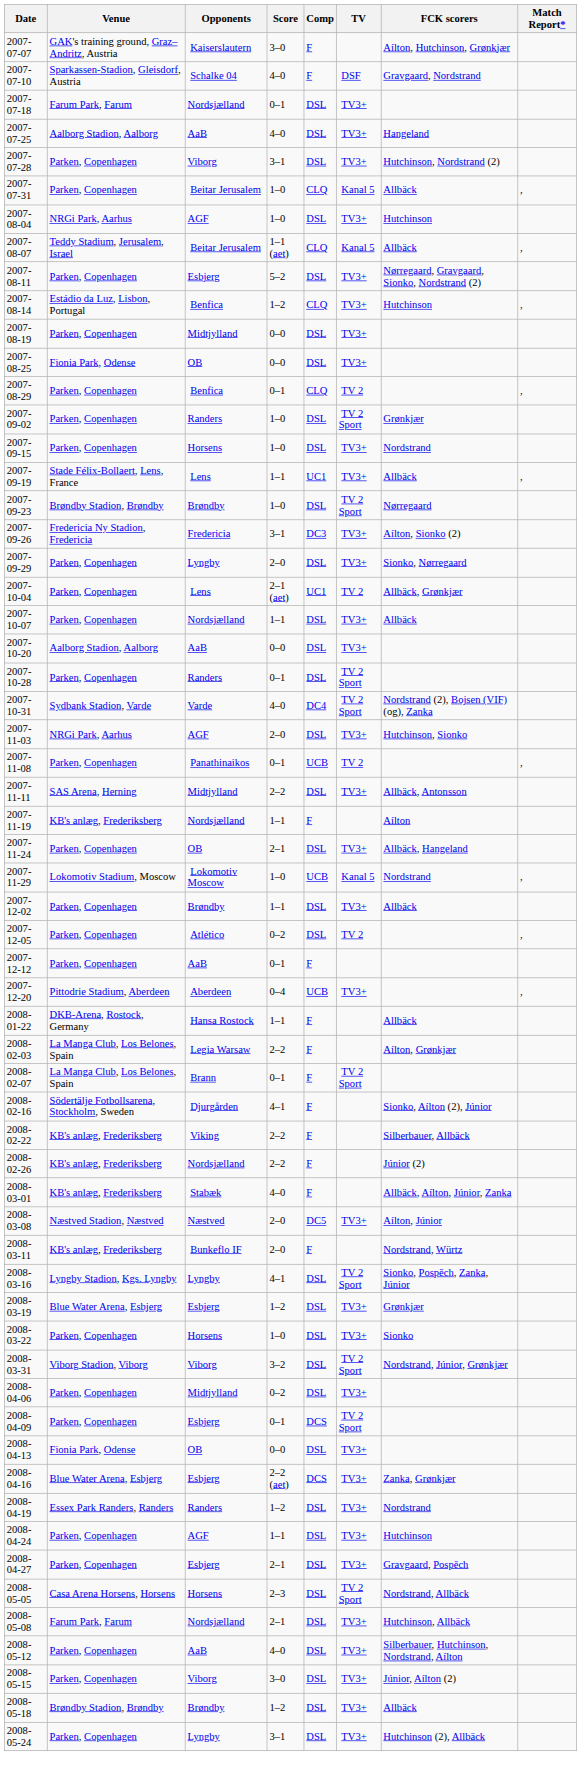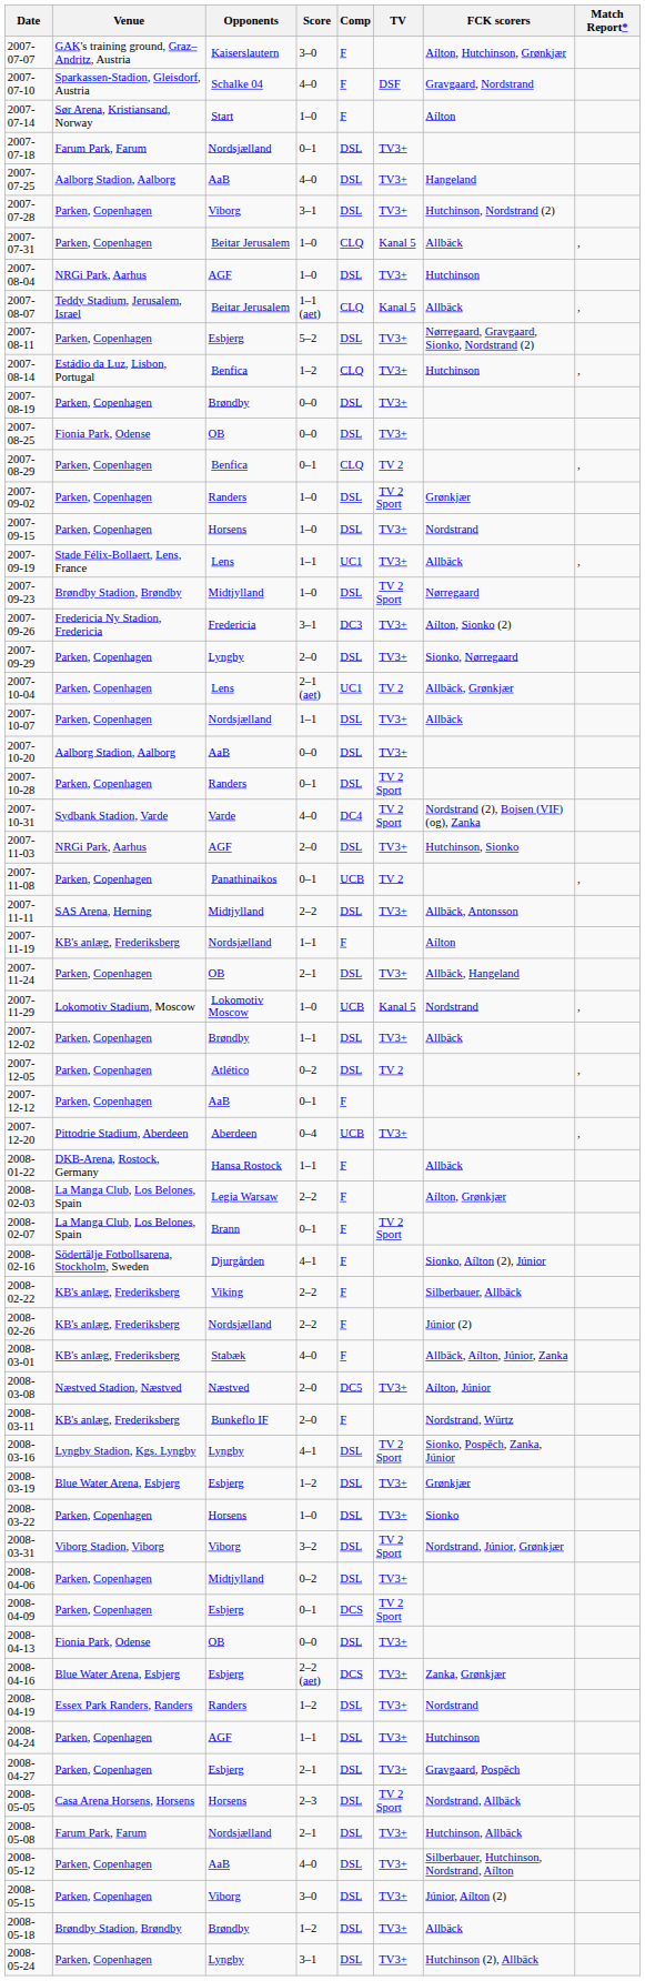+ row: 2007-07-14 | Sør Arena, Kristiansand, Norway | Start | 1–0 | F | Aílton
2007-08-19 | Opponents: Midtjylland -> Brøndby
2007-09-23 | Opponents: Brøndby -> Midtjylland
